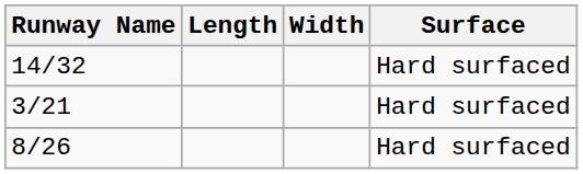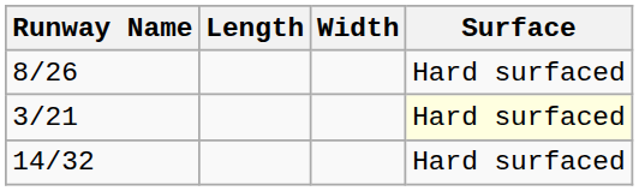rows swapped: 8/26 <-> 14/32
3/21 | Surface: no background -> lightyellow background
